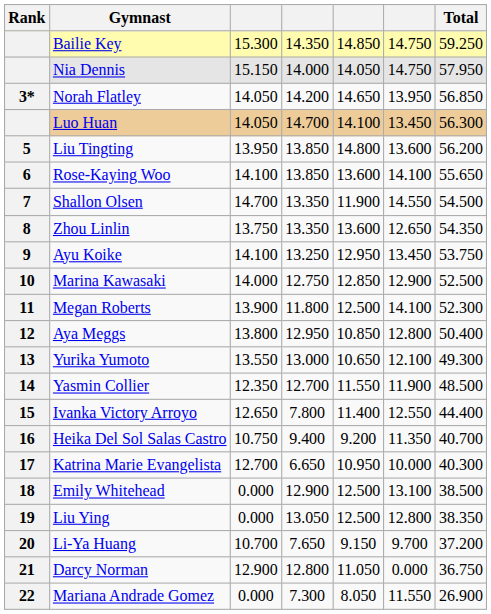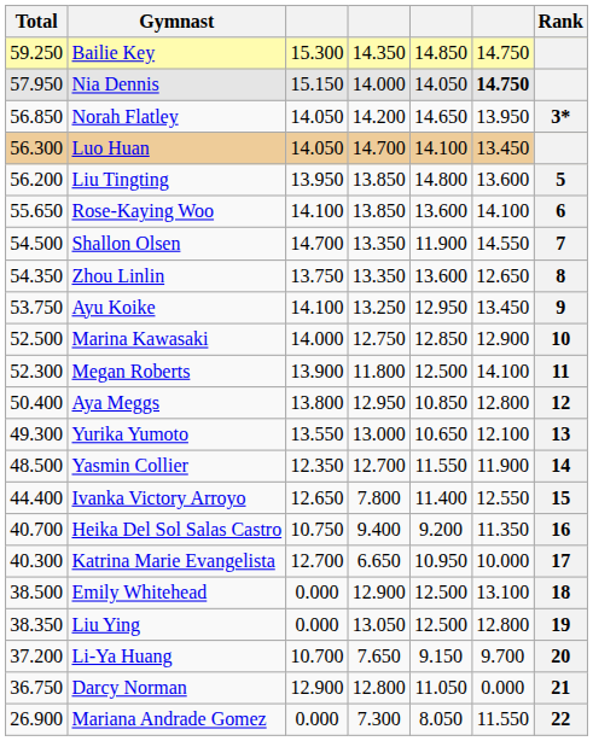columns swapped: Rank <-> Total
Nia Dennis | column 6: normal -> bold
